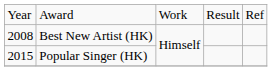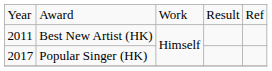Best New Artist (HK) | column 1: 2008 -> 2011
Popular Singer (HK) | column 1: 2015 -> 2017
